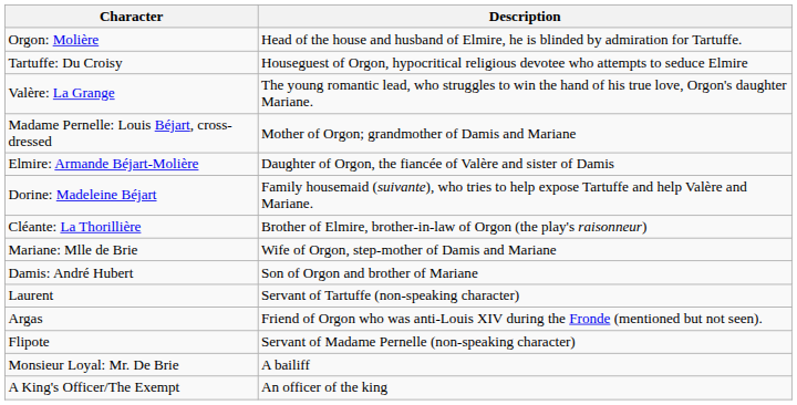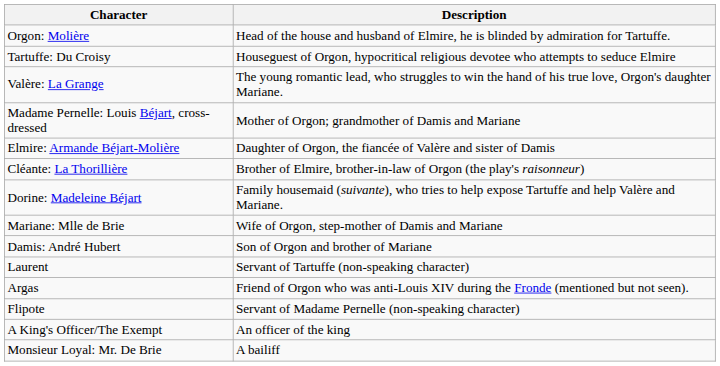rows swapped: Dorine: Madeleine Béjart <-> Cléante: La Thorillière
rows swapped: Monsieur Loyal: Mr. De Brie <-> A King's Officer/The Exempt
